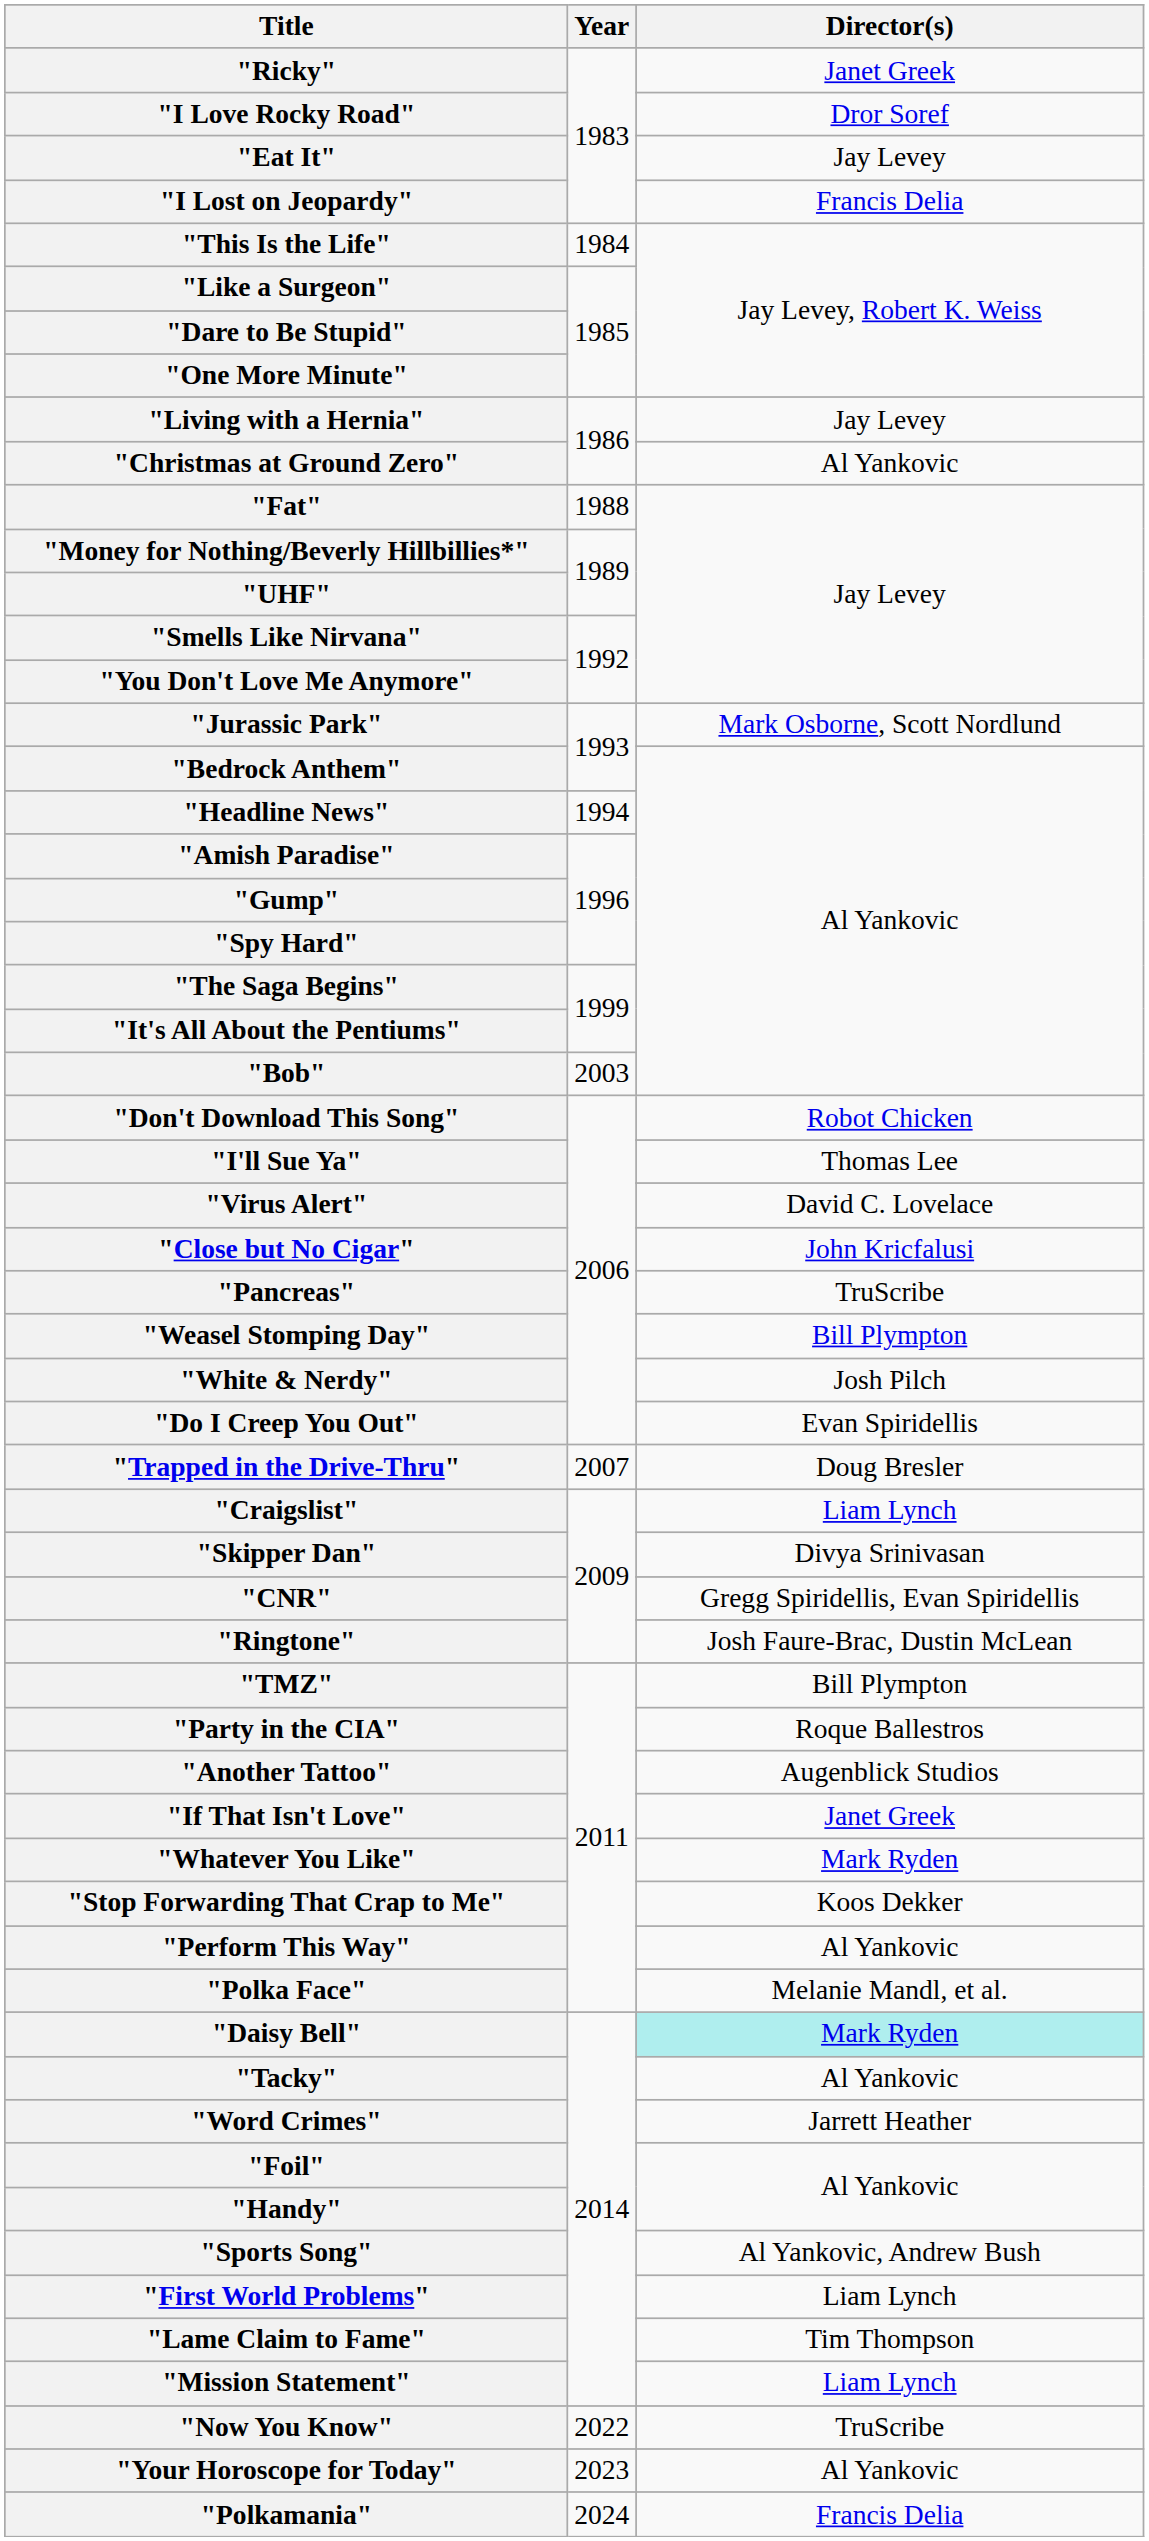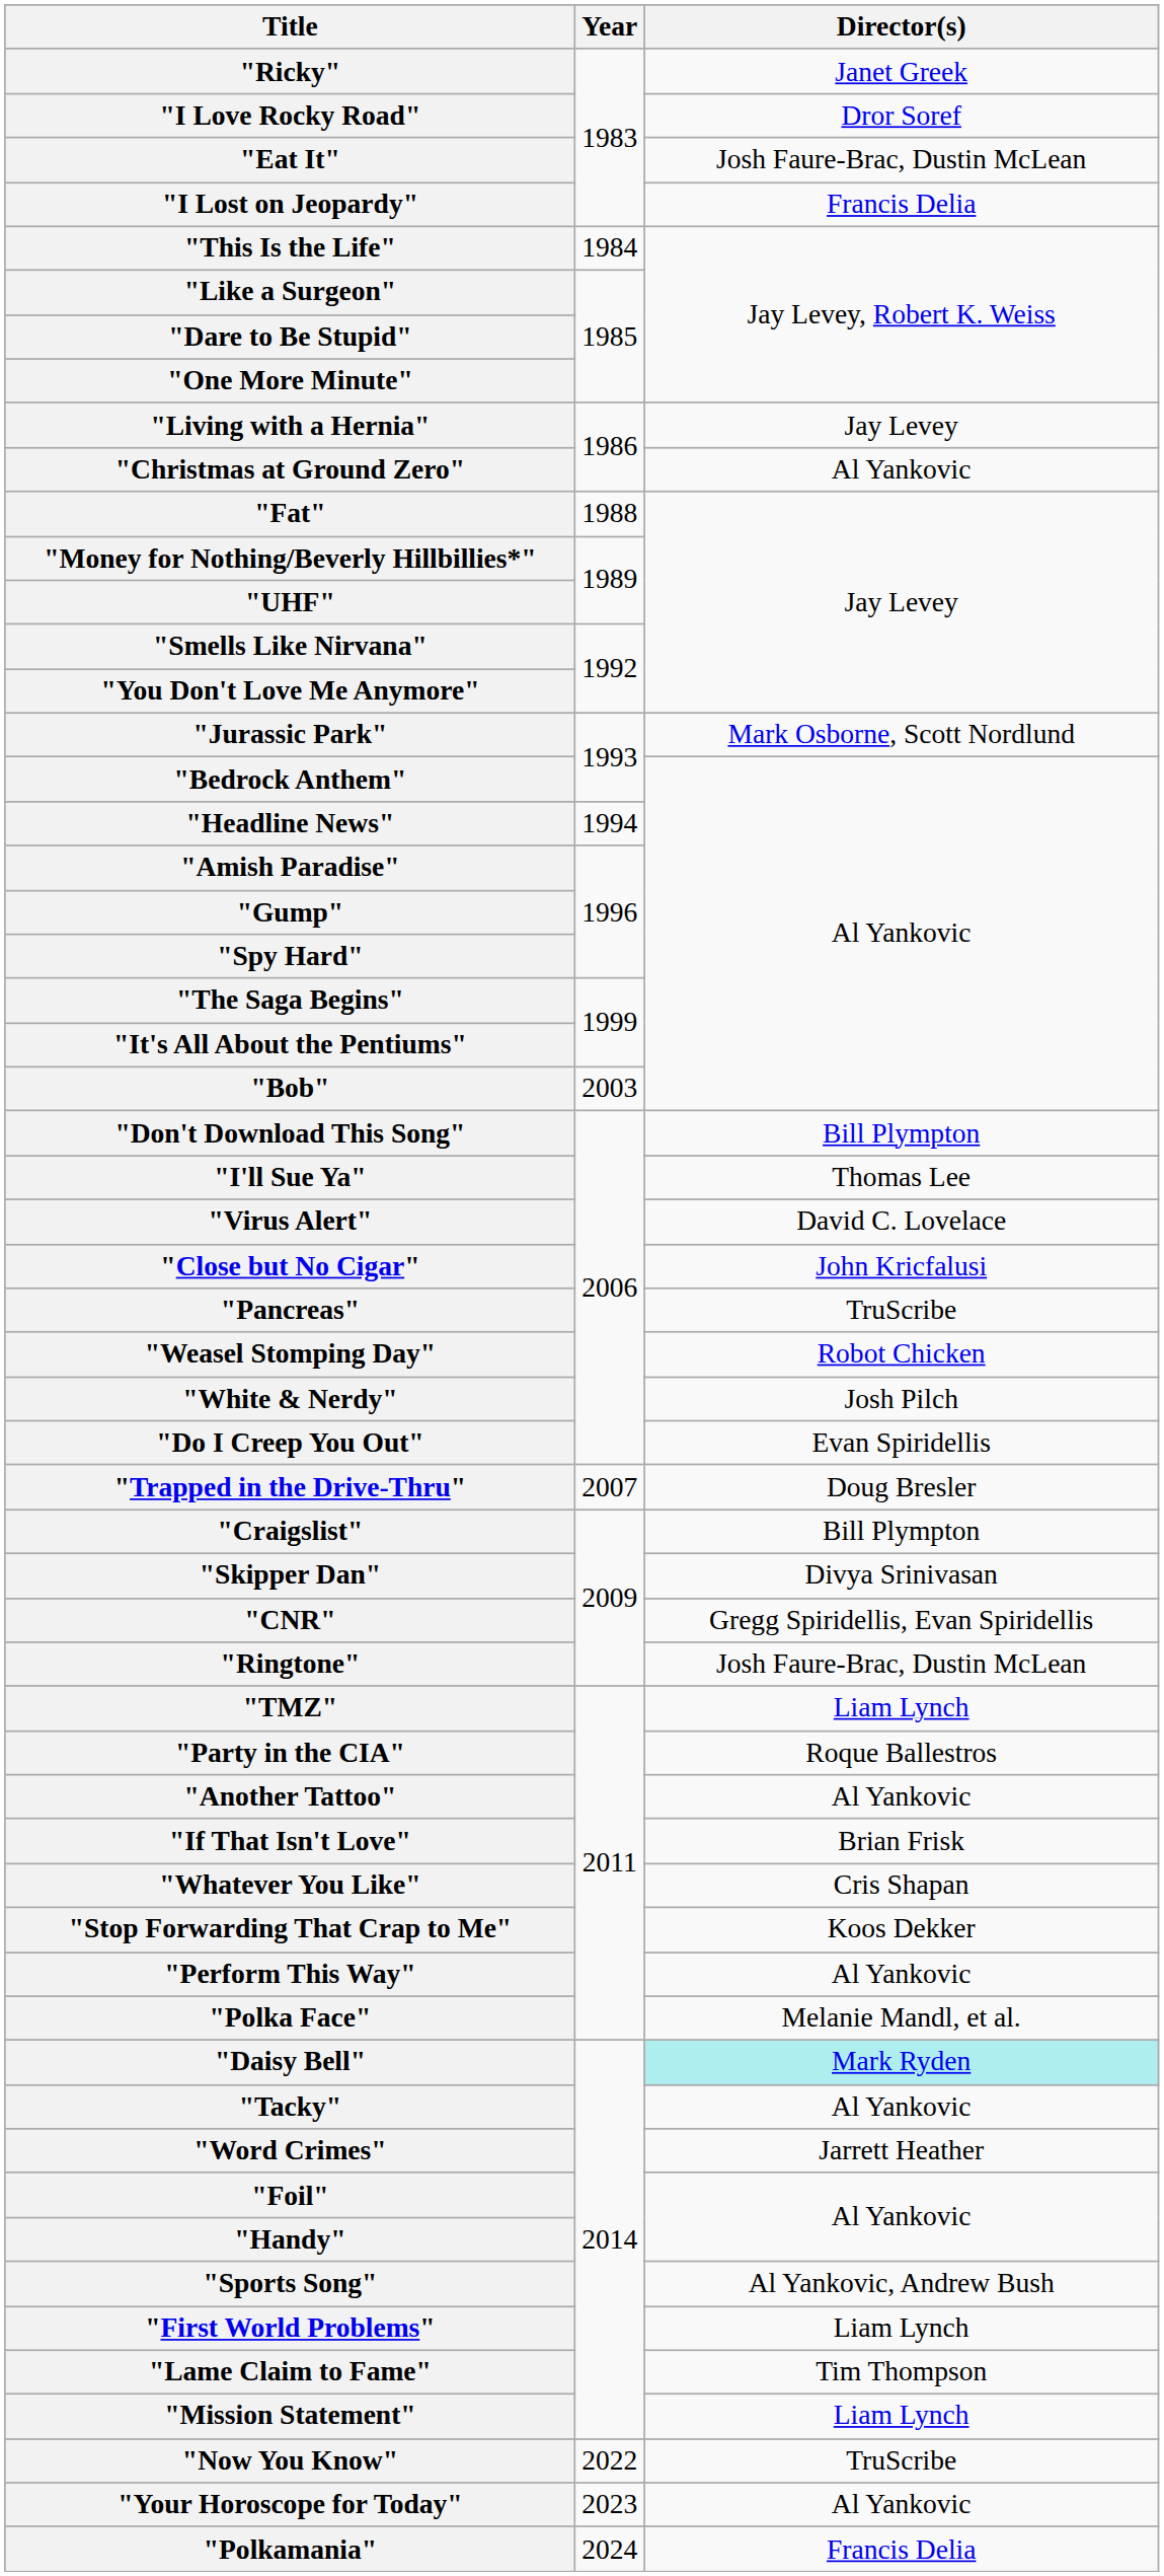"Eat It" | Director(s): Jay Levey -> Josh Faure-Brac, Dustin McLean
"Don't Download This Song" | Director(s): Robot Chicken -> Bill Plympton
"Weasel Stomping Day" | Director(s): Bill Plympton -> Robot Chicken
"Craigslist" | Director(s): Liam Lynch -> Bill Plympton
"TMZ" | Director(s): Bill Plympton -> Liam Lynch
"Another Tattoo" | Director(s): Augenblick Studios -> Al Yankovic
"If That Isn't Love" | Director(s): Janet Greek -> Brian Frisk
"Whatever You Like" | Director(s): Mark Ryden -> Cris Shapan
